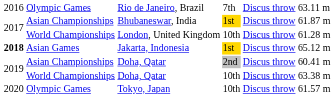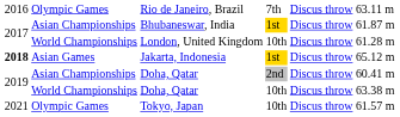Tokyo, Japan | column 1: 2020 -> 2021
